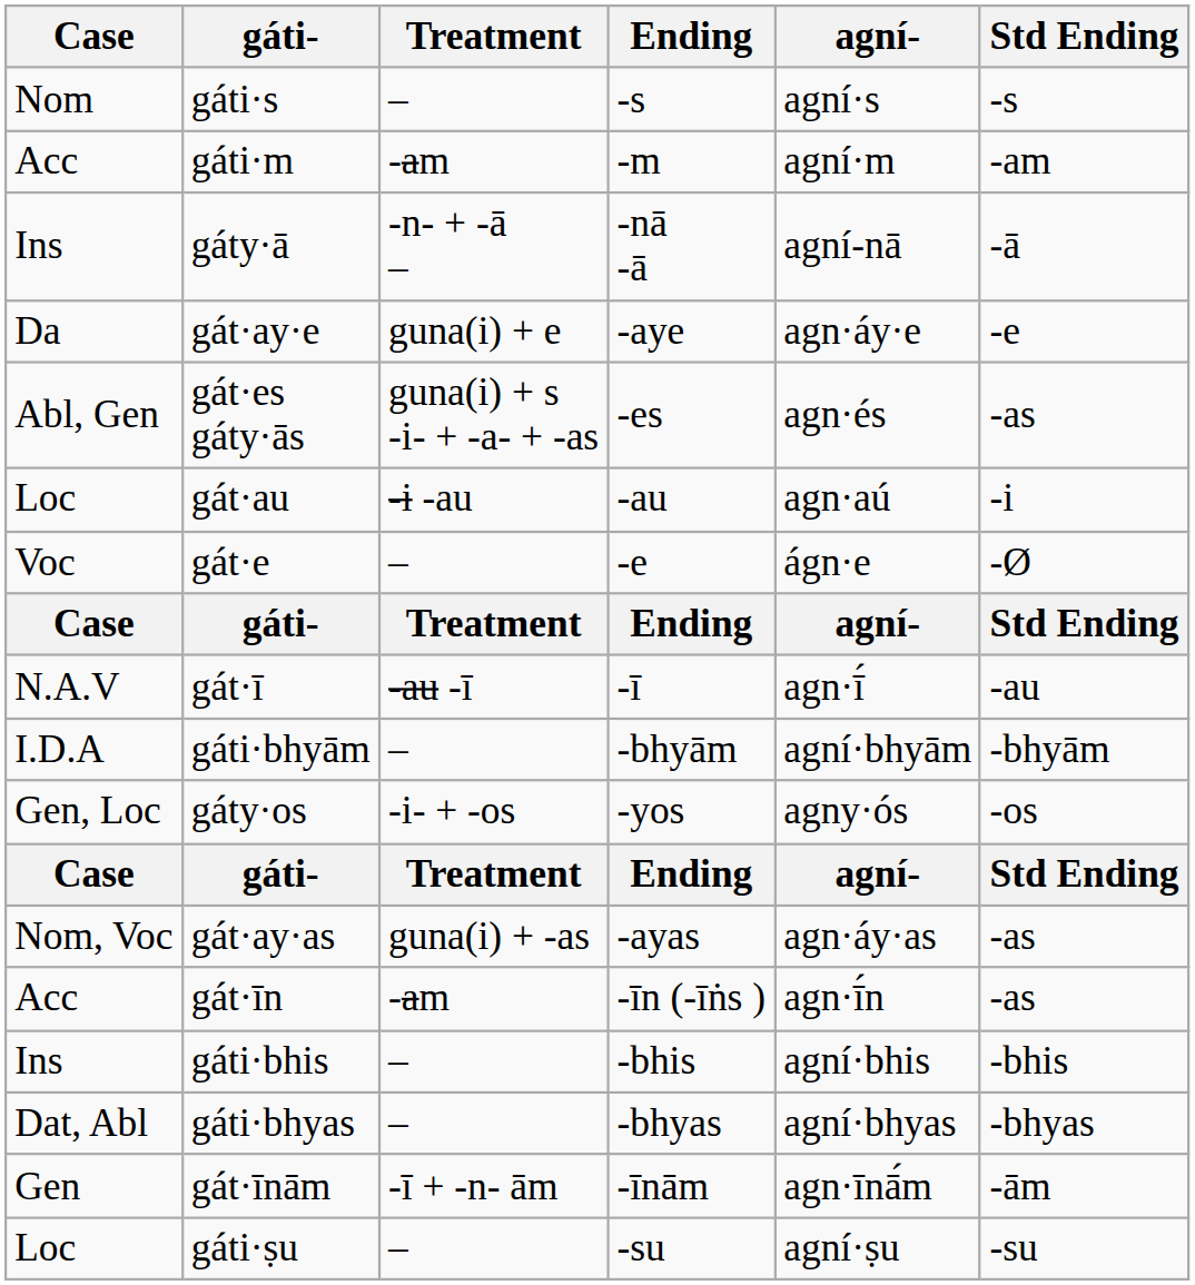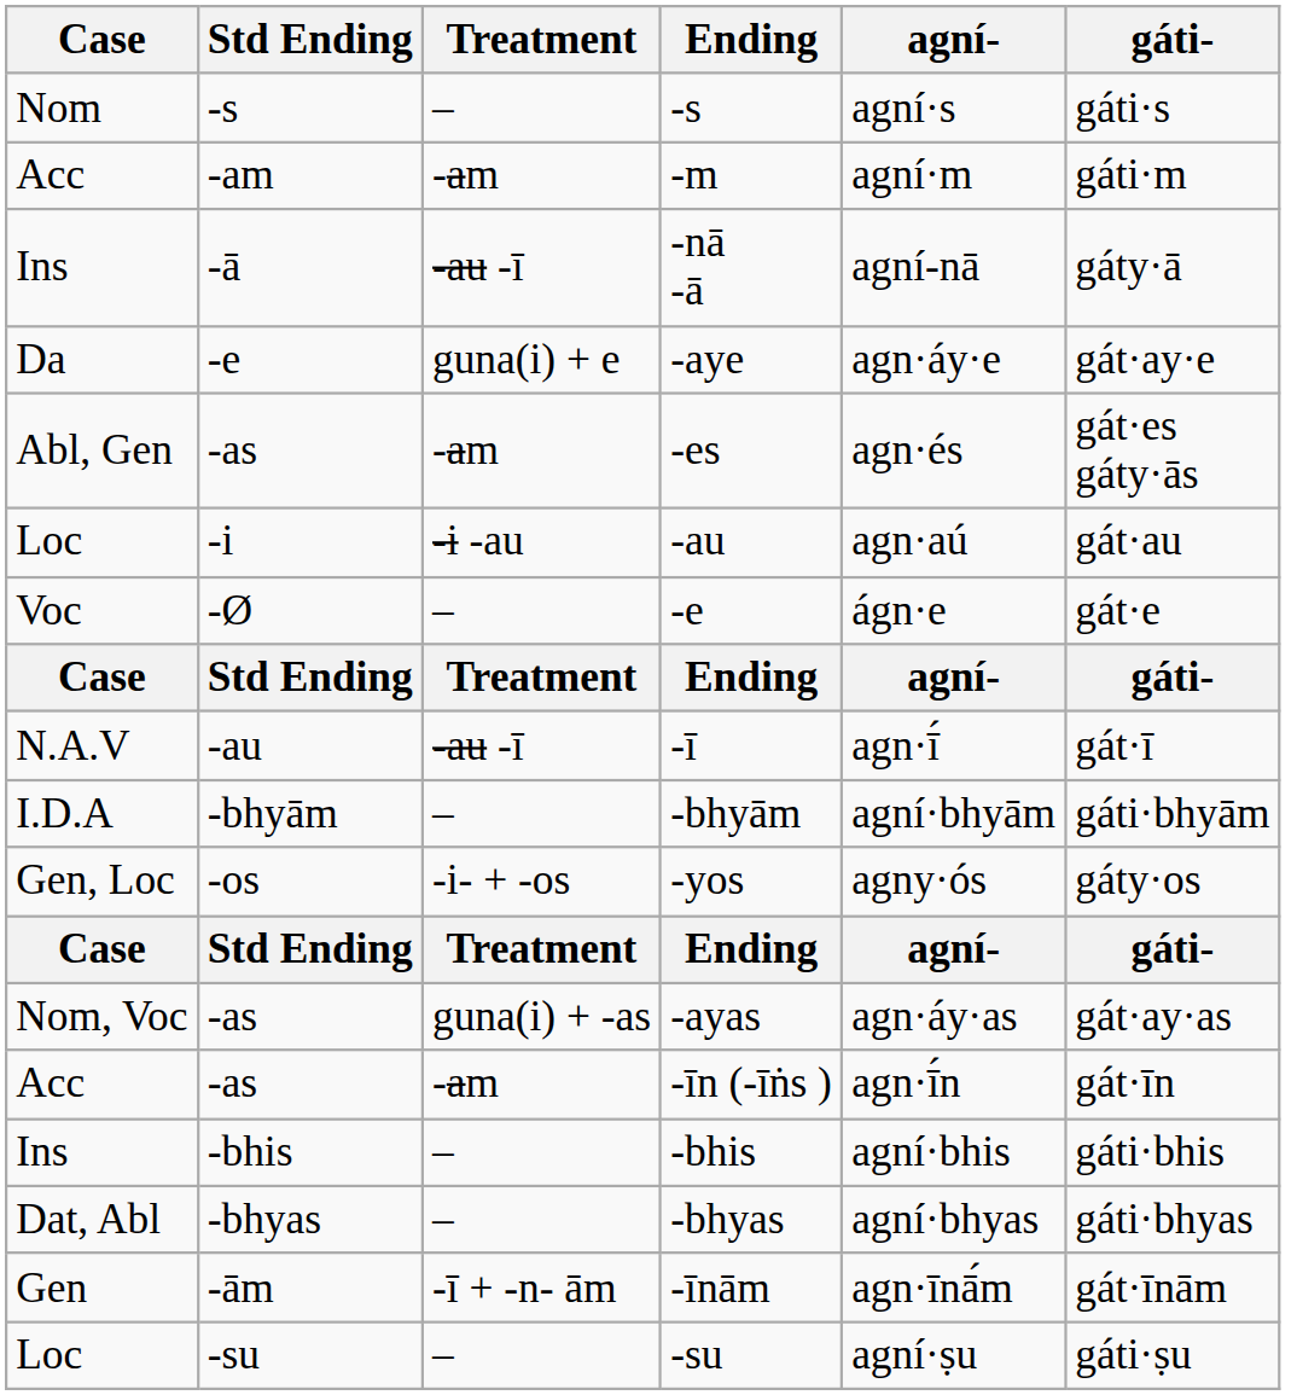columns swapped: Std Ending <-> gáti-
-nā -ā | Treatment: -n- + -ā – -> -au -ī
-es | Treatment: guna(i) + s -i- + -a- + -as -> -am
